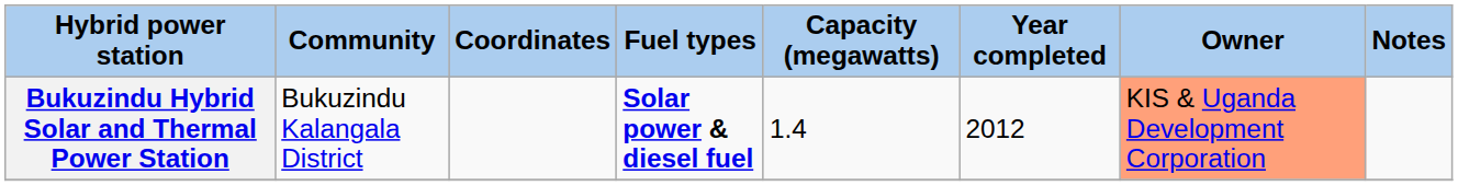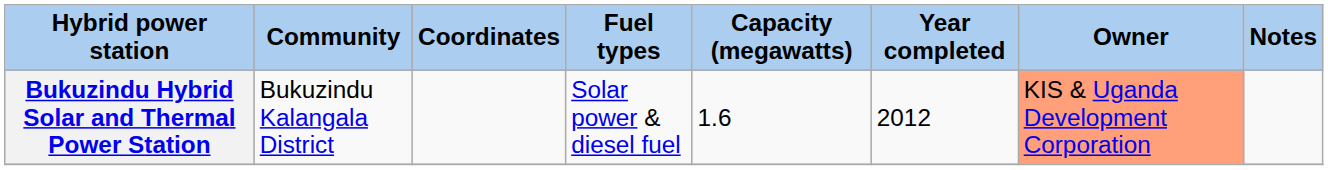Bukuzindu Hybrid Solar and Thermal Power Station | Fuel types: bold -> normal
Bukuzindu Hybrid Solar and Thermal Power Station | Capacity (megawatts): 1.4 -> 1.6
